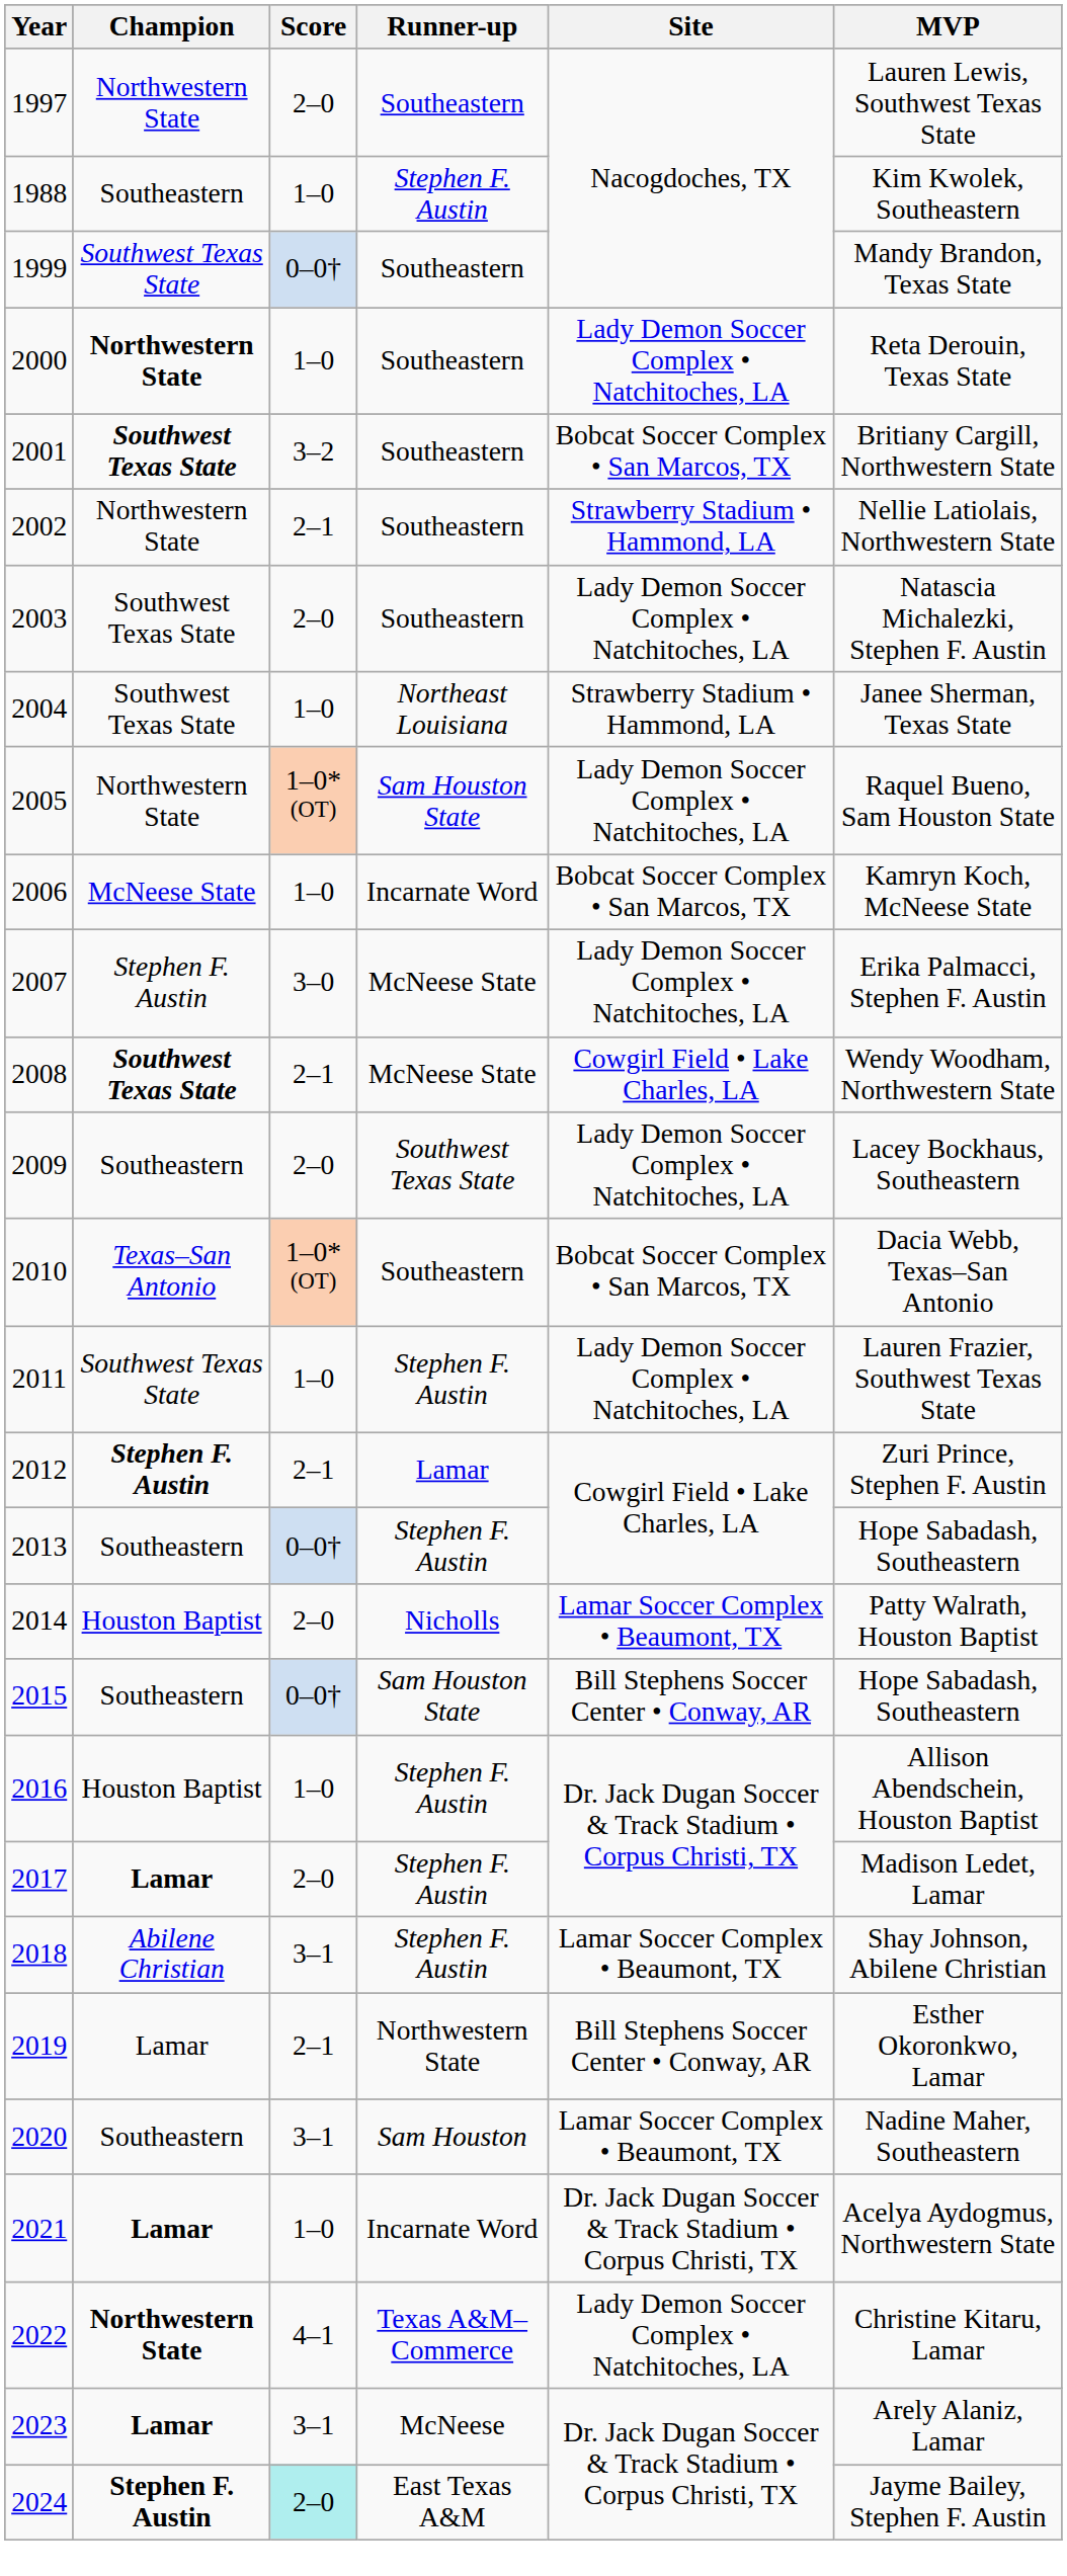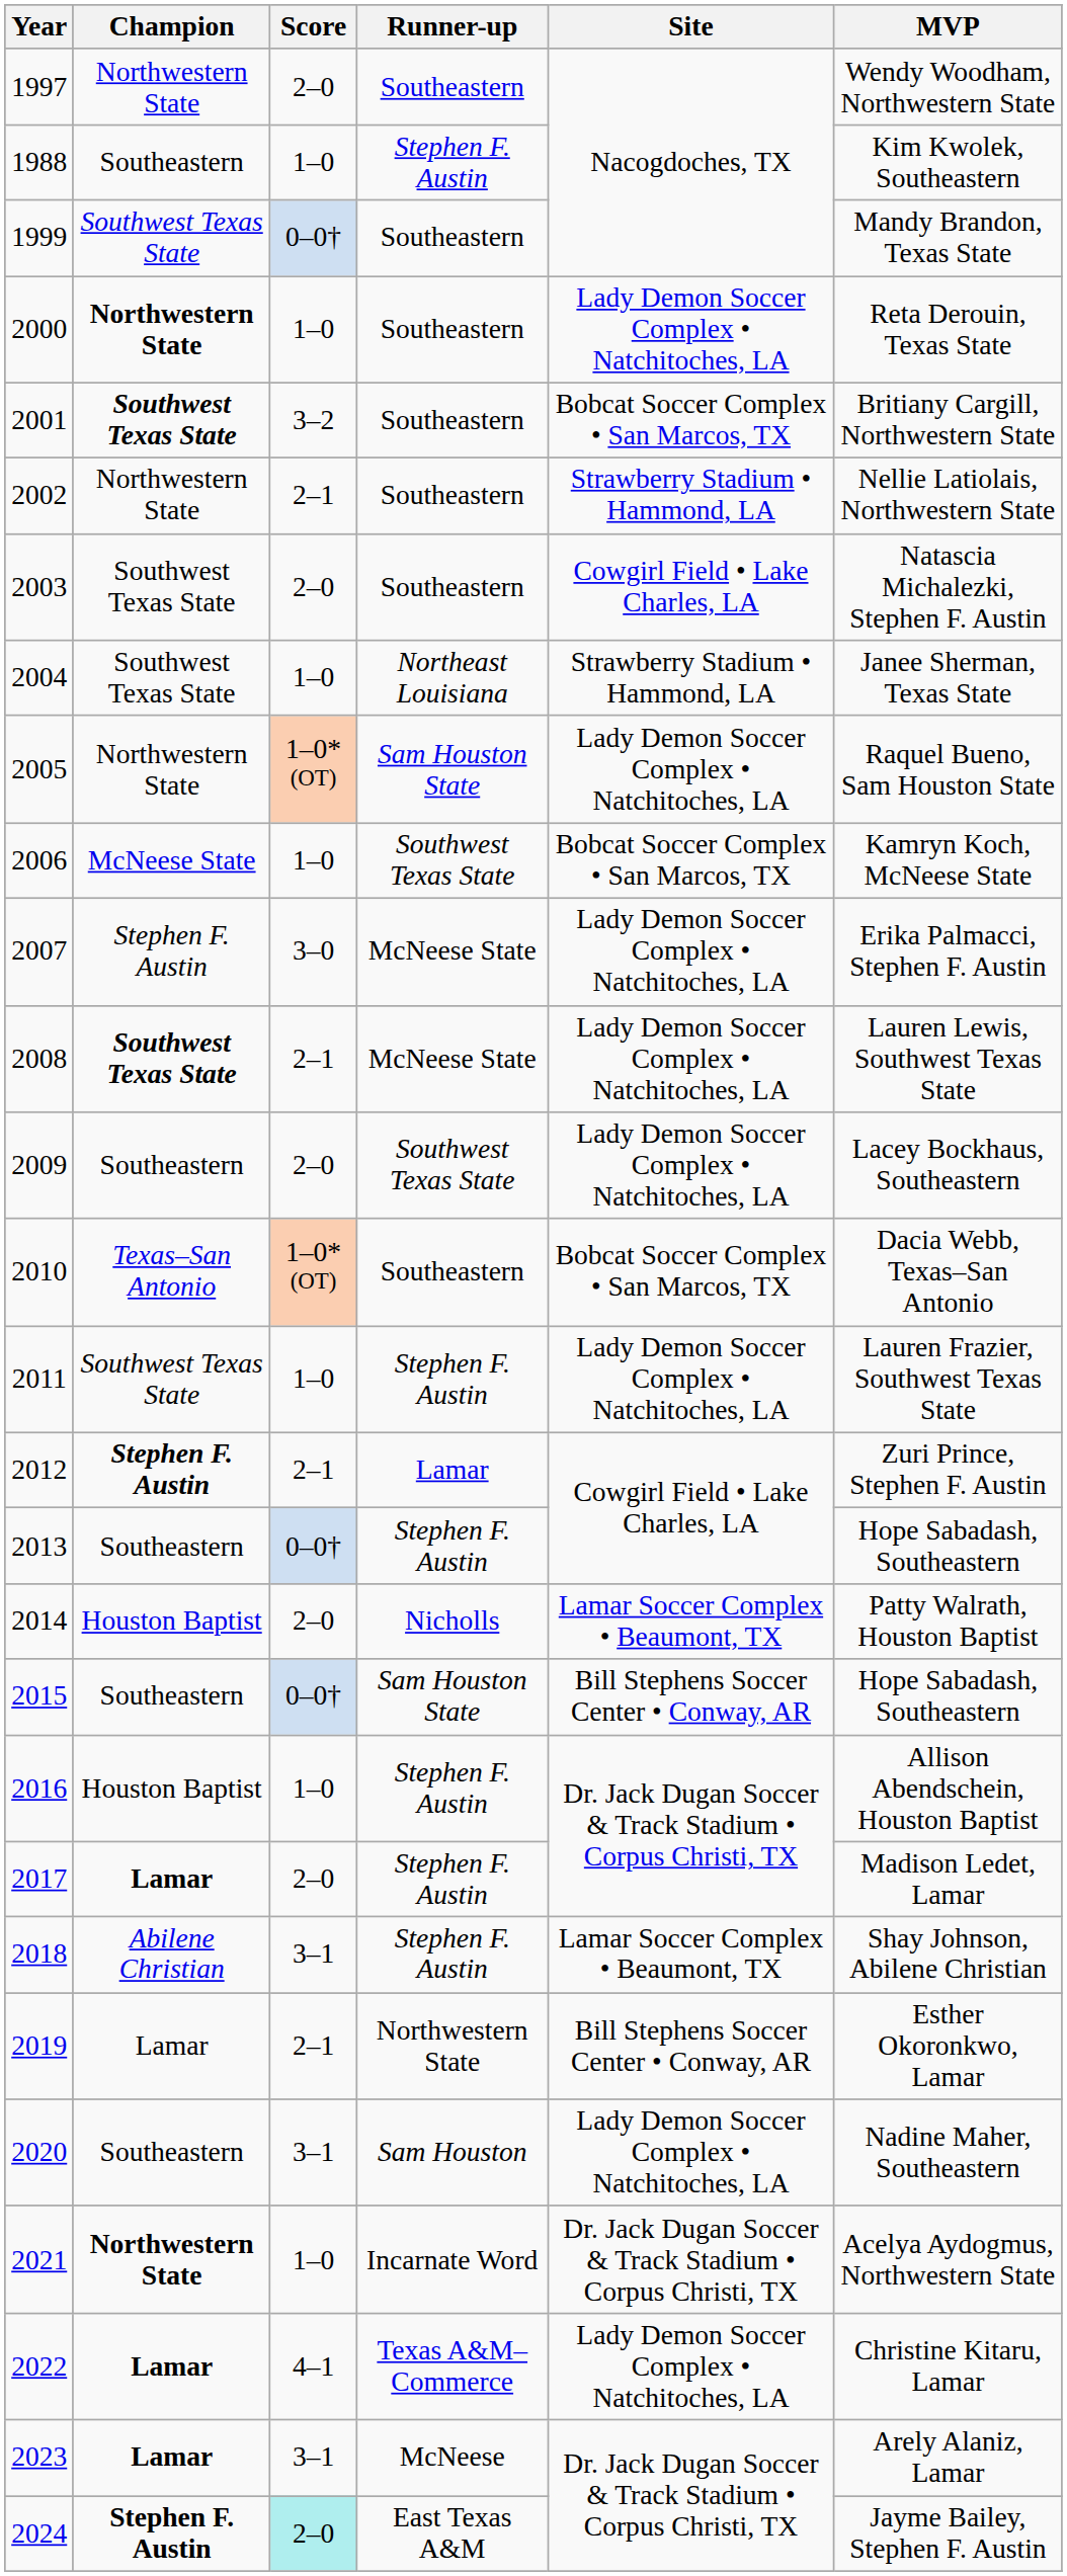1997 | MVP: Lauren Lewis, Southwest Texas State -> Wendy Woodham, Northwestern State
2003 | Site: Lady Demon Soccer Complex • Natchitoches, LA -> Cowgirl Field • Lake Charles, LA
2006 | Runner-up: Incarnate Word -> Southwest Texas State
2008 | Site: Cowgirl Field • Lake Charles, LA -> Lady Demon Soccer Complex • Natchitoches, LA
2008 | MVP: Wendy Woodham, Northwestern State -> Lauren Lewis, Southwest Texas State
2020 | Site: Lamar Soccer Complex • Beaumont, TX -> Lady Demon Soccer Complex • Natchitoches, LA
2021 | Champion: Lamar -> Northwestern State
2022 | Champion: Northwestern State -> Lamar
